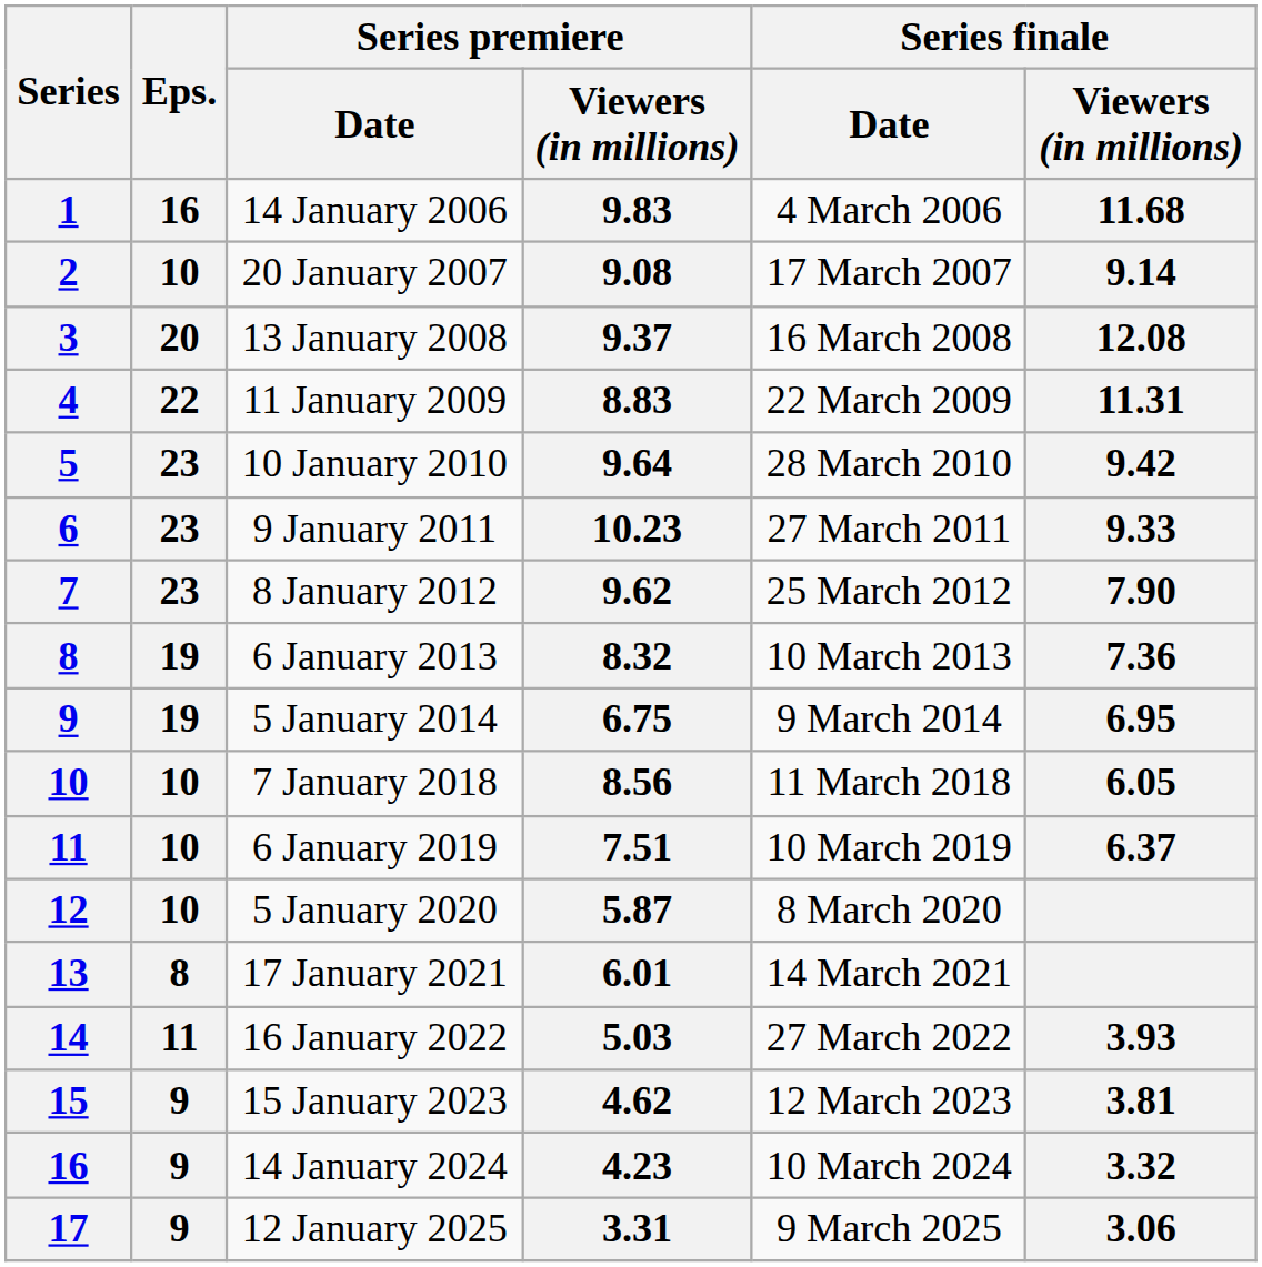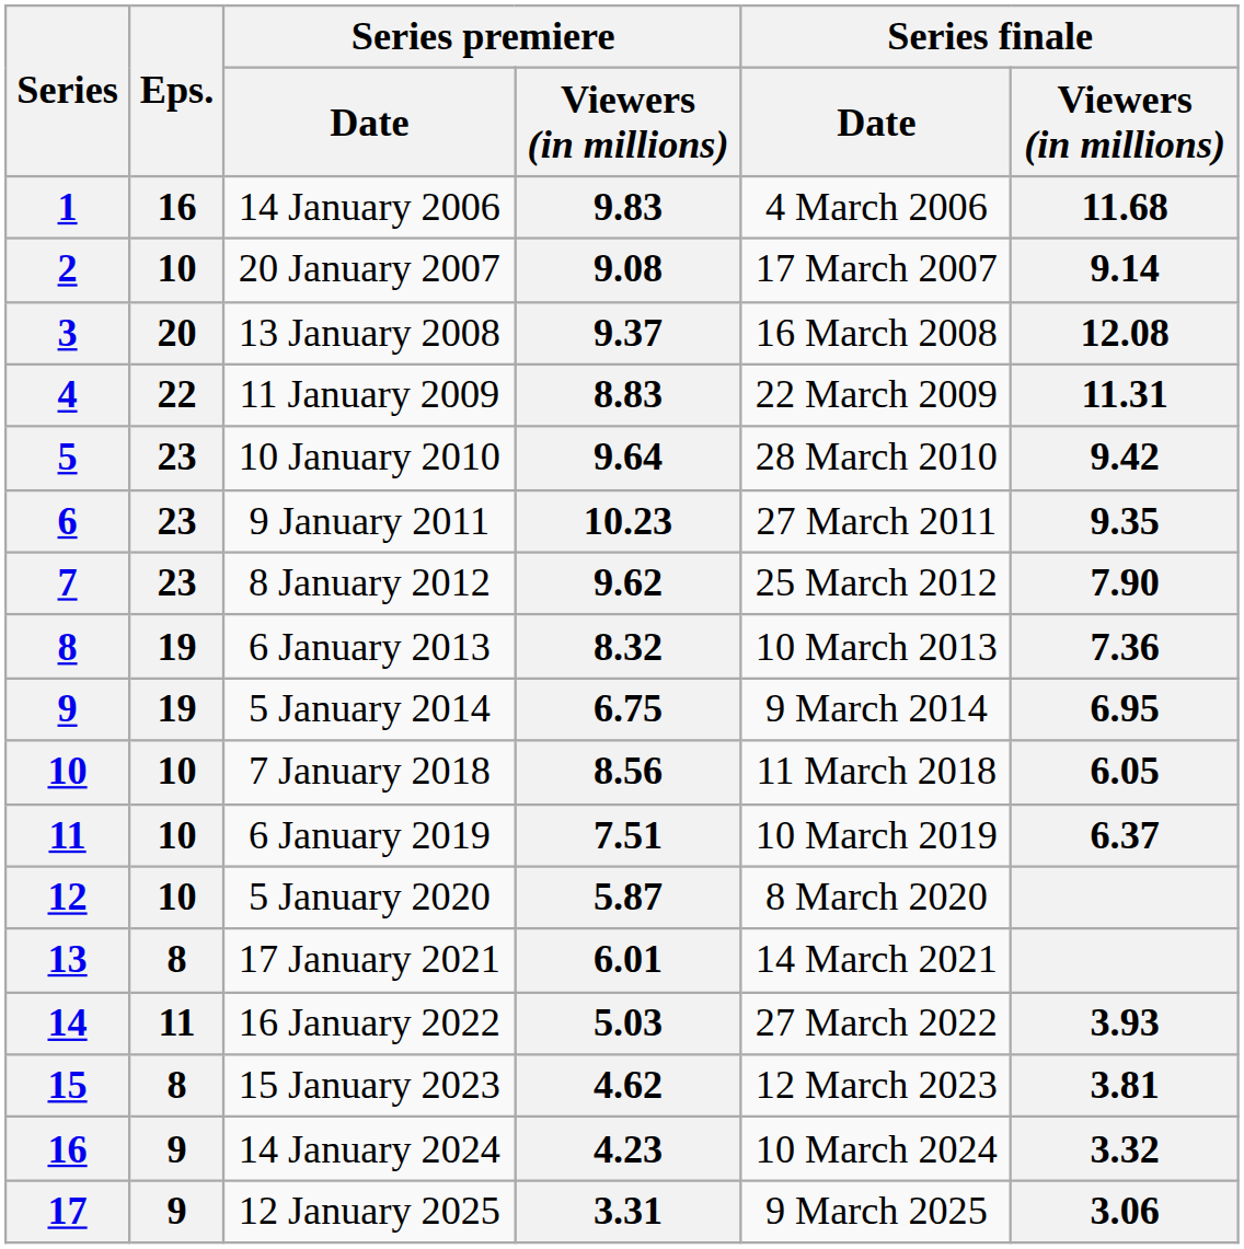9 January 2011 | Series finale / Viewers (in millions): 9.33 -> 9.35
15 January 2023 | Eps.: 9 -> 8
